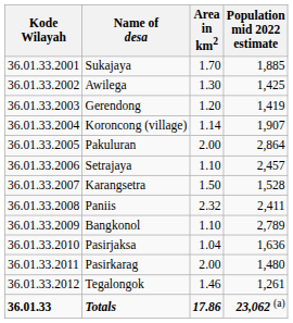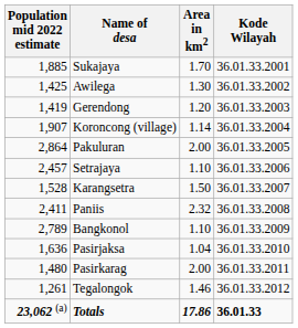columns swapped: Kode Wilayah <-> Population mid 2022 estimate
